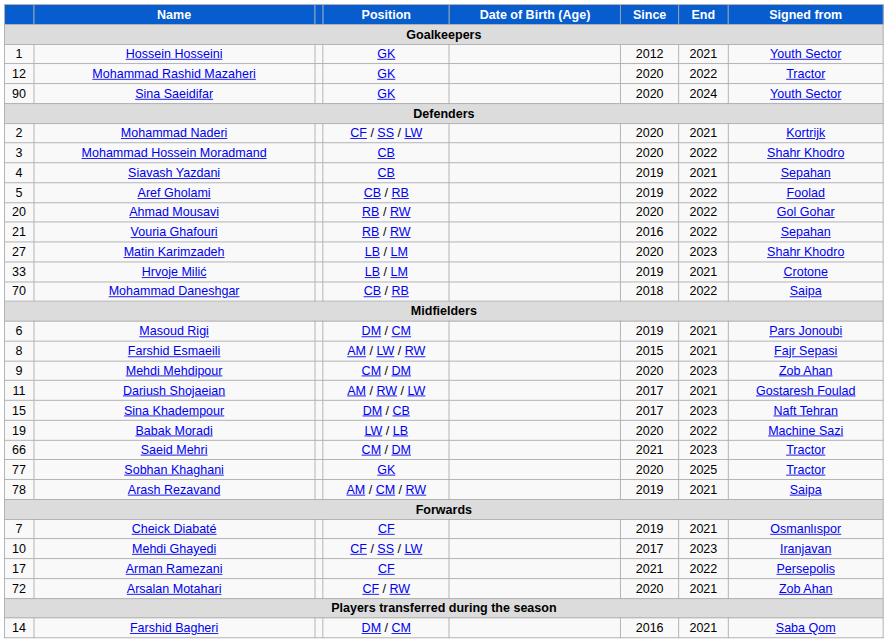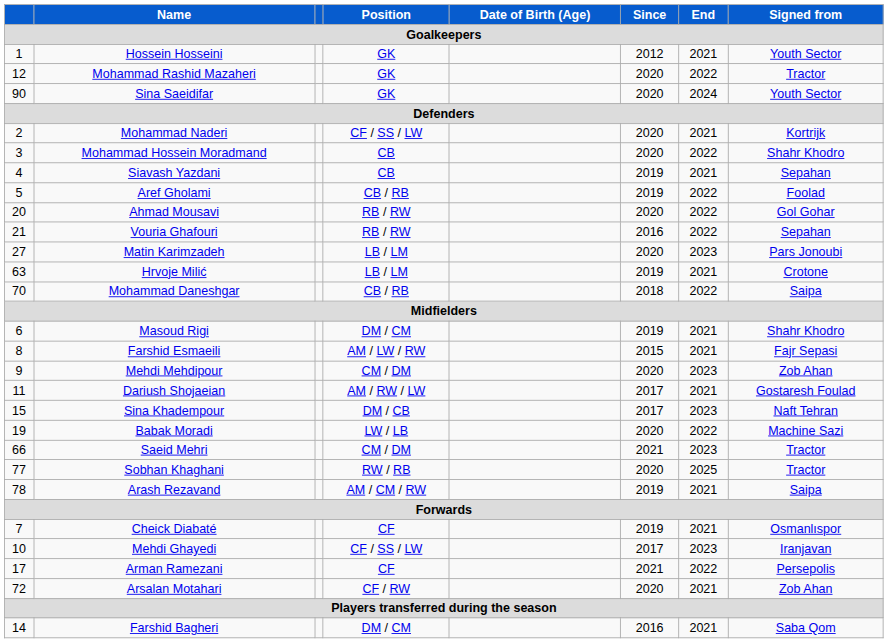Matin Karimzadeh | Signed from / Goalkeepers: Shahr Khodro -> Pars Jonoubi
Hrvoje Milić | column 1: 33 -> 63
Masoud Rigi | Signed from / Goalkeepers: Pars Jonoubi -> Shahr Khodro
Sobhan Khaghani | Position / Goalkeepers: GK -> RW / RB
